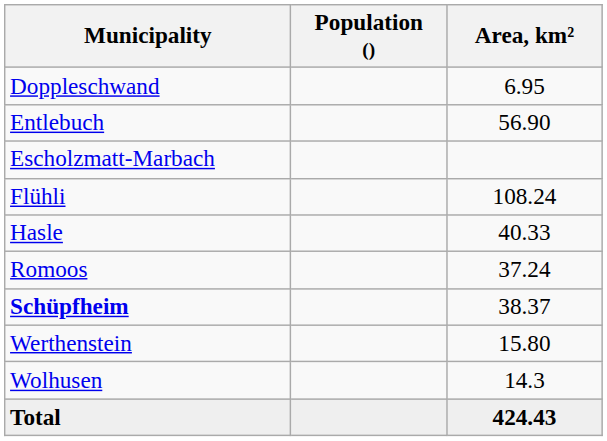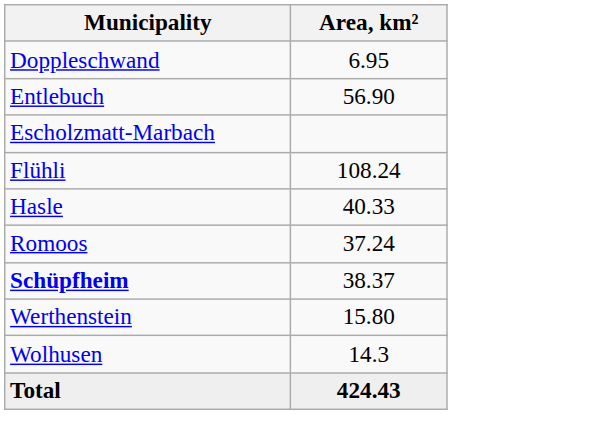- column: Population ()
